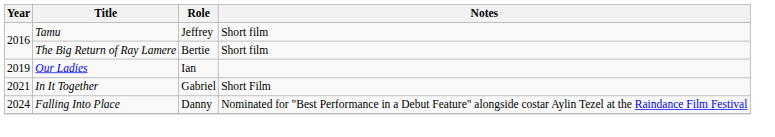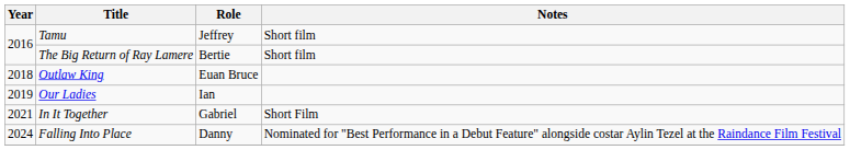+ row: 2018 | Outlaw King | Euan Bruce
